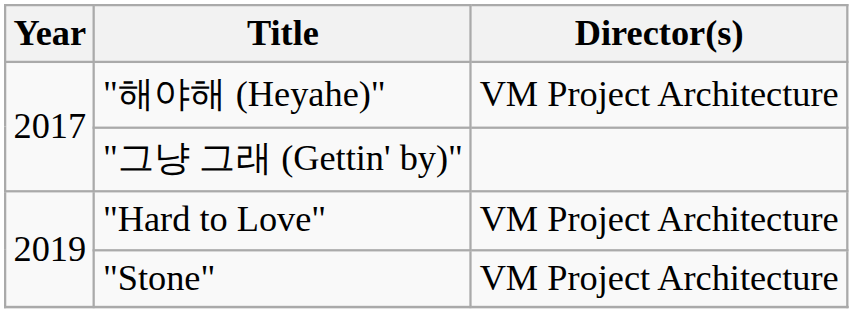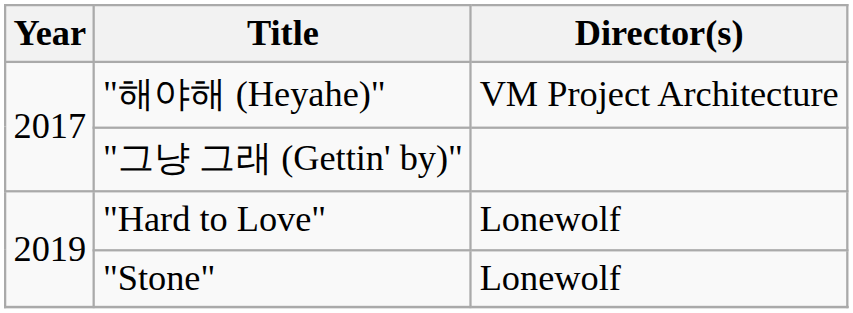"Hard to Love" | Director(s): VM Project Architecture -> Lonewolf
"Stone" | Director(s): VM Project Architecture -> Lonewolf
